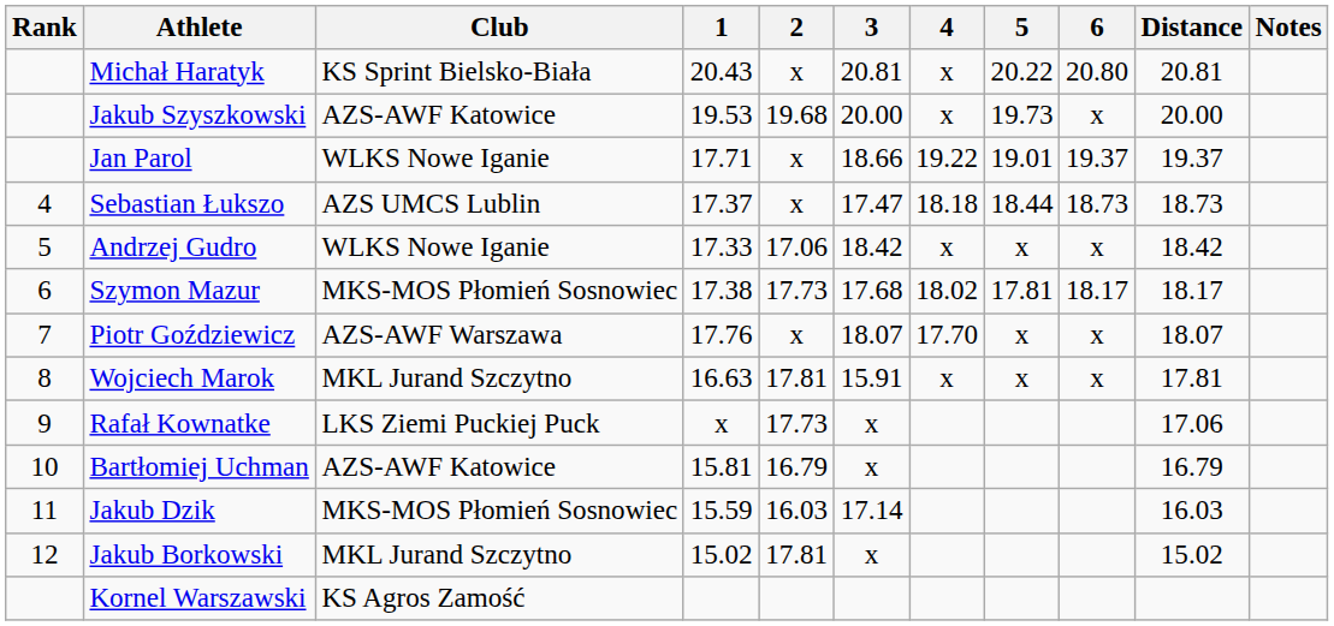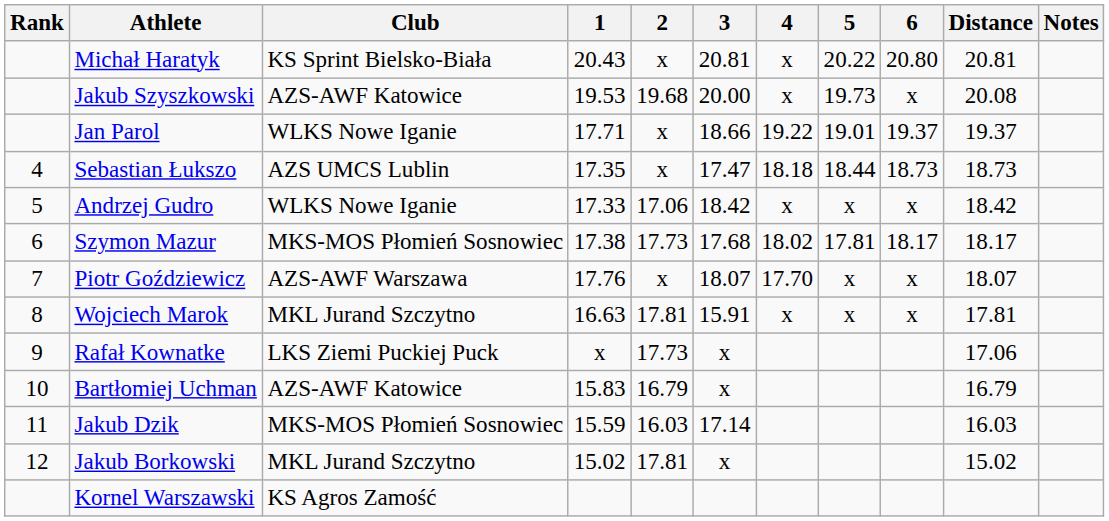Jakub Szyszkowski | Distance: 20.00 -> 20.08
Sebastian Łukszo | 1: 17.37 -> 17.35
Bartłomiej Uchman | 1: 15.81 -> 15.83
